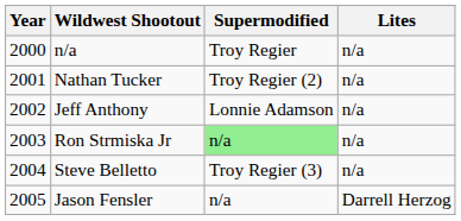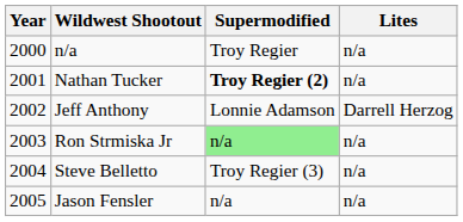Nathan Tucker | Supermodified: normal -> bold
Jeff Anthony | Lites: n/a -> Darrell Herzog
Jason Fensler | Lites: Darrell Herzog -> n/a
